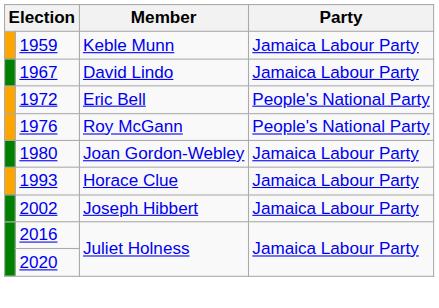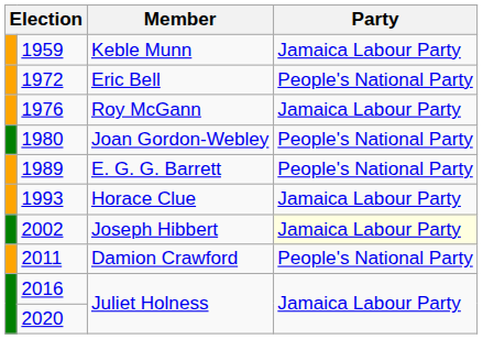- row: 1967 | David Lindo | Jamaica Labour Party
Roy McGann | Party: People's National Party -> Jamaica Labour Party
Joan Gordon-Webley | Party: Jamaica Labour Party -> People's National Party
+ row: 1989 | E. G. G. Barrett | People's National Party
Joseph Hibbert | Party: no background -> lightyellow background
+ row: 2011 | Damion Crawford | People's National Party
